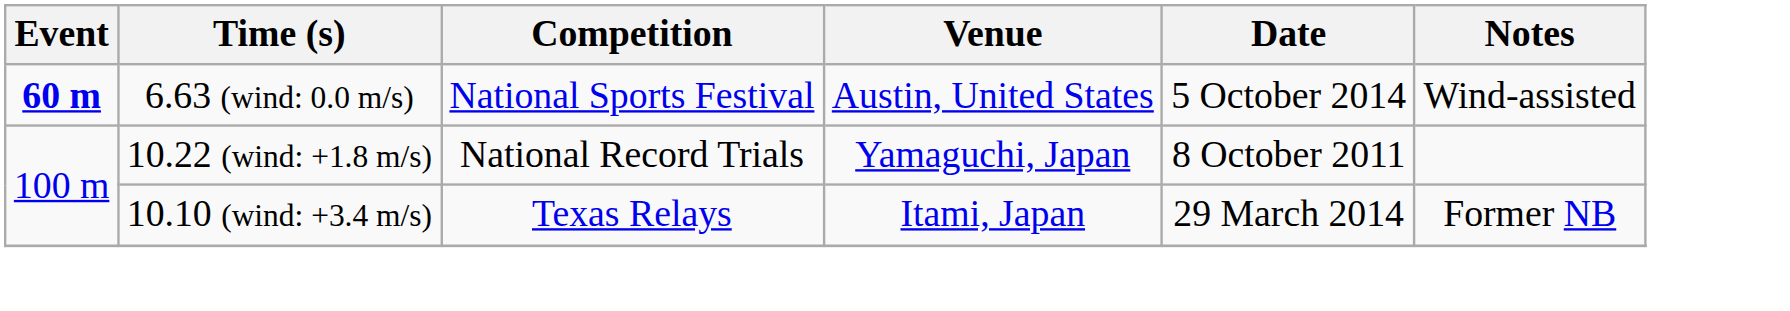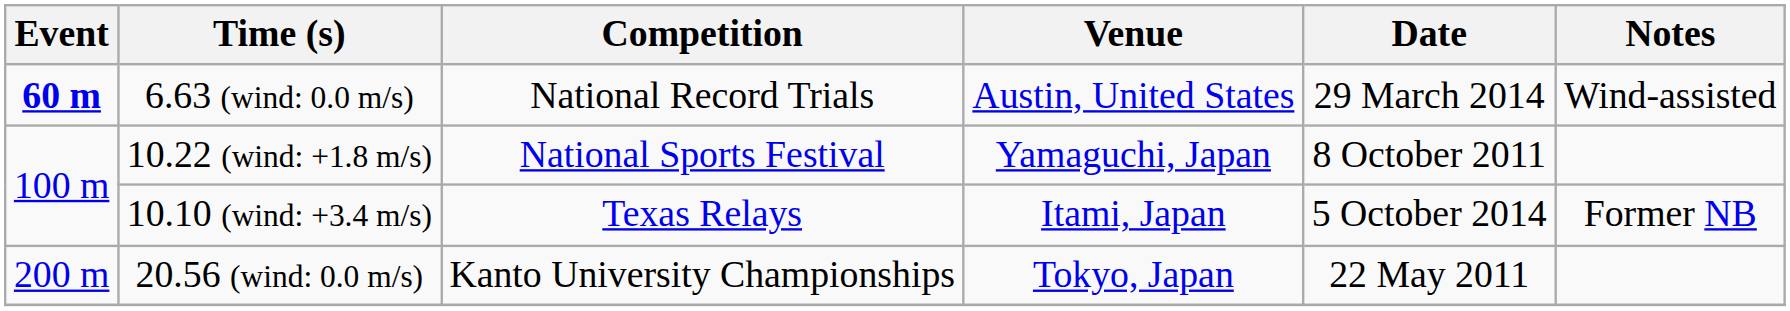6.63 (wind: 0.0 m/s) | Competition: National Sports Festival -> National Record Trials
6.63 (wind: 0.0 m/s) | Date: 5 October 2014 -> 29 March 2014
10.22 (wind: +1.8 m/s) | Competition: National Record Trials -> National Sports Festival
10.10 (wind: +3.4 m/s) | Date: 29 March 2014 -> 5 October 2014
+ row: 200 m | 20.56 (wind: 0.0 m/s) | Kanto University Championships | Tokyo, Japan | 22 May 2011
